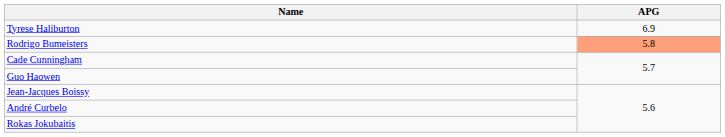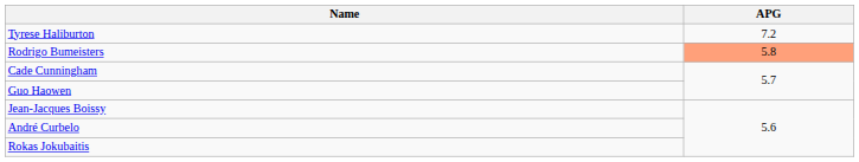Tyrese Haliburton | APG: 6.9 -> 7.2
